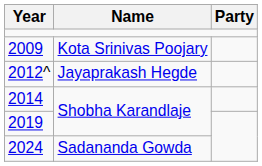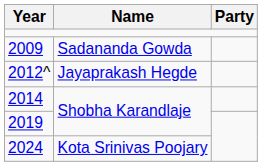2009 | Name: Kota Srinivas Poojary -> Sadananda Gowda
2024 | Name: Sadananda Gowda -> Kota Srinivas Poojary
